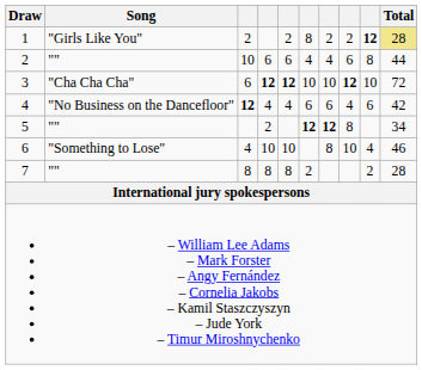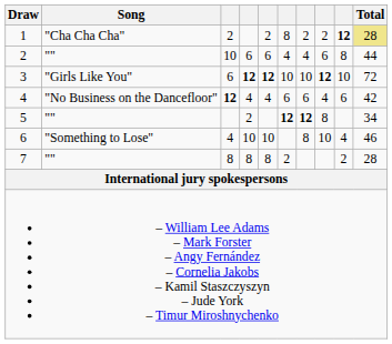1 | Song: "Girls Like You" -> "Cha Cha Cha"
3 | Song: "Cha Cha Cha" -> "Girls Like You"
